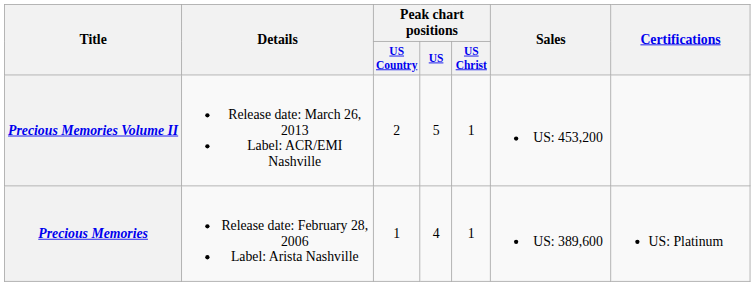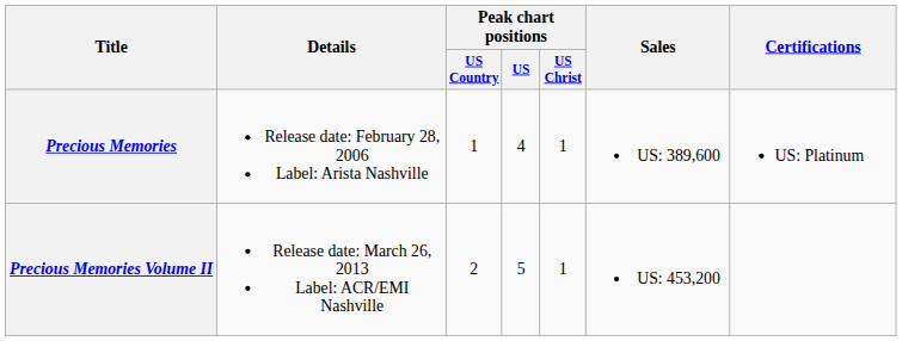rows swapped: Precious Memories <-> Precious Memories Volume II
